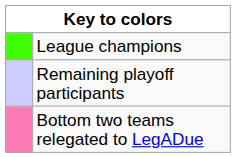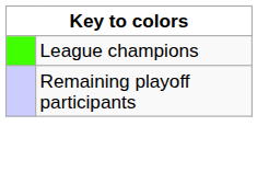- row: Bottom two teams relegated to LegADue
